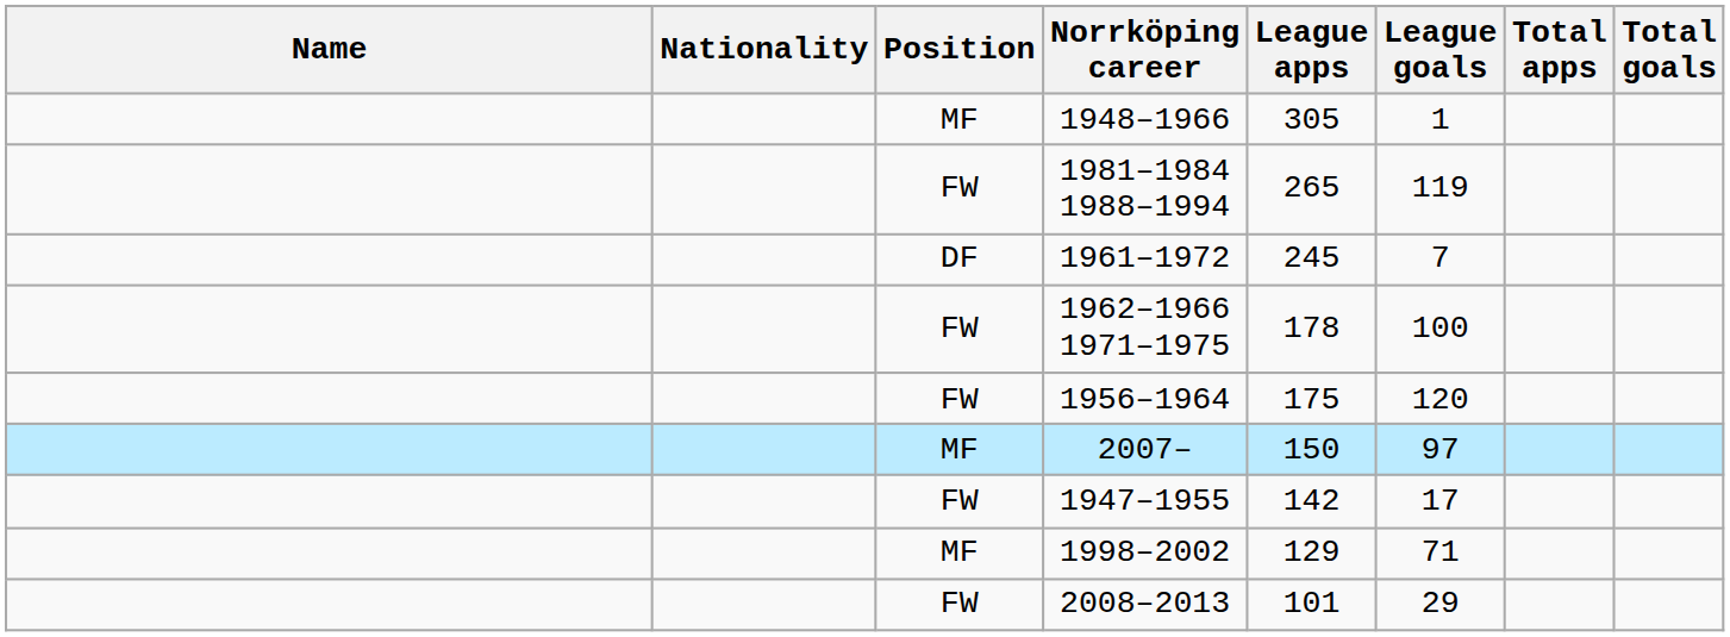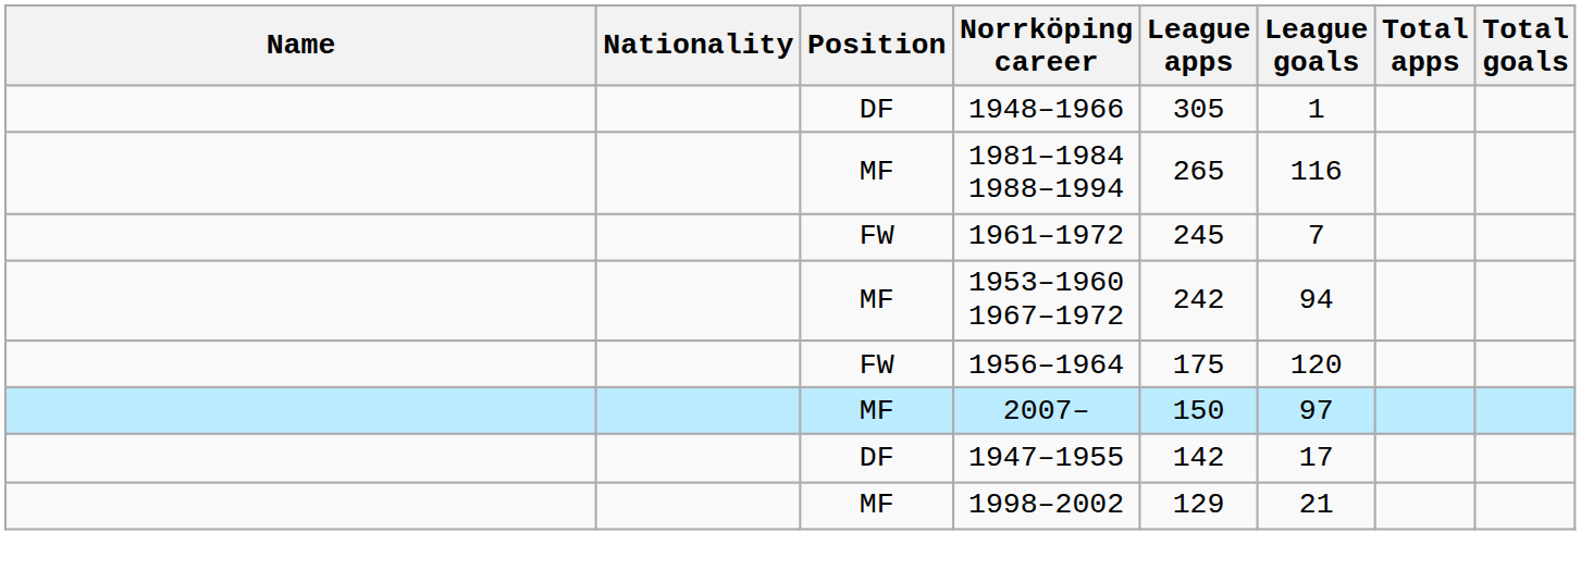1948–1966 | Position: MF -> DF
1981–1984 1988–1994 | Position: FW -> MF
1981–1984 1988–1994 | League goals: 119 -> 116
1961–1972 | Position: DF -> FW
+ row: MF | 1953–1960 1967–1972 | 242 | 94
- row: FW | 1962–1966 1971–1975 | 178 | 100
1947–1955 | Position: FW -> DF
1998–2002 | League goals: 71 -> 21
- row: FW | 2008–2013 | 101 | 29
